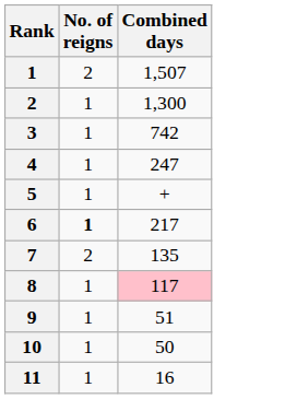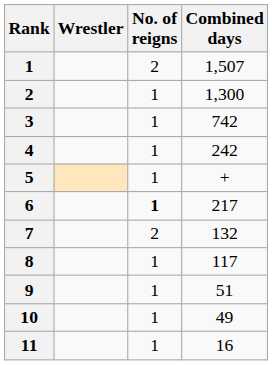+ column: Wrestler
4 | Combined days: 247 -> 242
7 | Combined days: 135 -> 132
8 | Combined days: pink background -> no background
10 | Combined days: 50 -> 49
